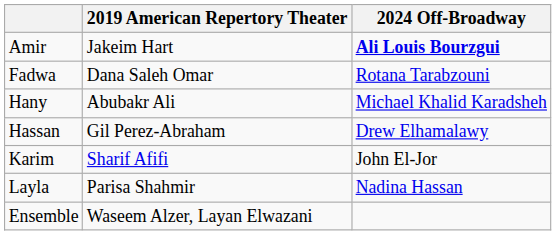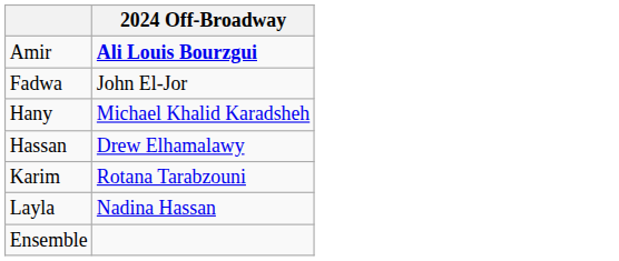- column: 2019 American Repertory Theater | Jakeim Hart | Dana Saleh Omar | Abubakr Ali | Gil Perez-Abraham | Sharif Afifi | Parisa Shahmir | Waseem Alzer, Layan Elwazani
Fadwa | 2024 Off-Broadway: Rotana Tarabzouni -> John El-Jor
Karim | 2024 Off-Broadway: John El-Jor -> Rotana Tarabzouni
